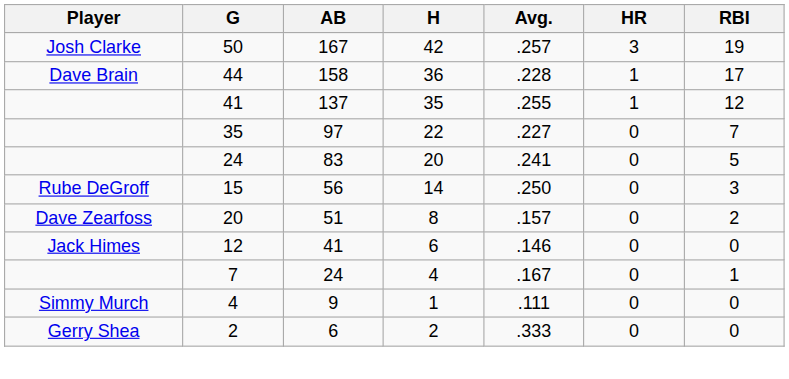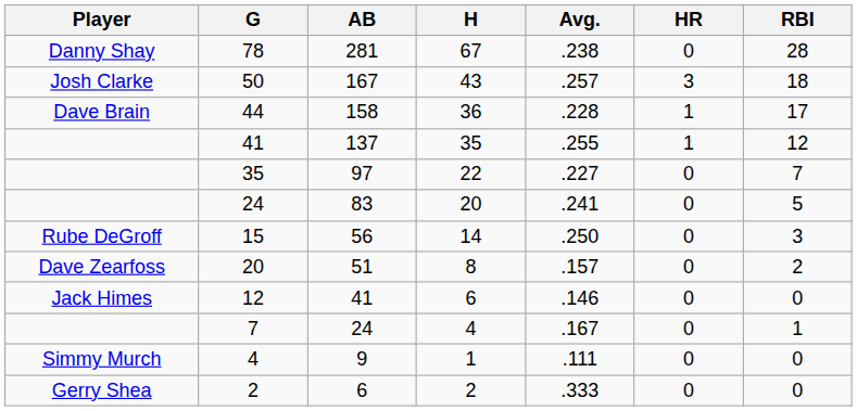+ row: Danny Shay | 78 | 281 | 67 | .238 | 0 | 28
50 | H: 42 -> 43
50 | RBI: 19 -> 18
